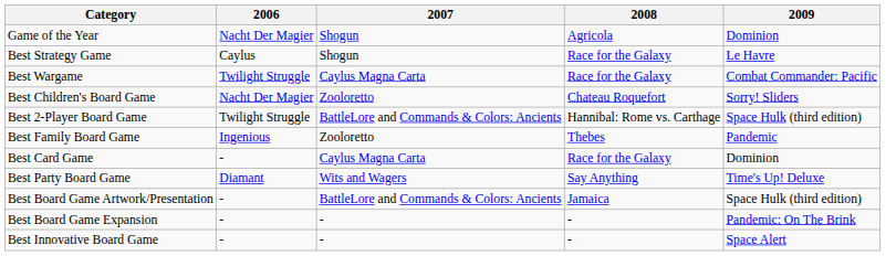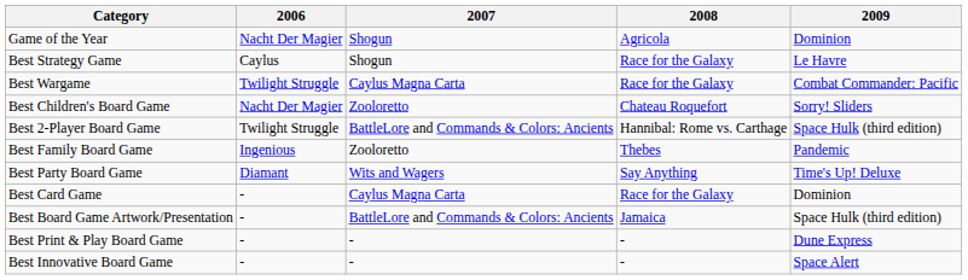rows swapped: Best Party Board Game <-> Best Card Game
- row: Best Board Game Expansion | - | - | - | Pandemic: On The Brink
+ row: Best Print & Play Board Game | - | - | - | Dune Express
